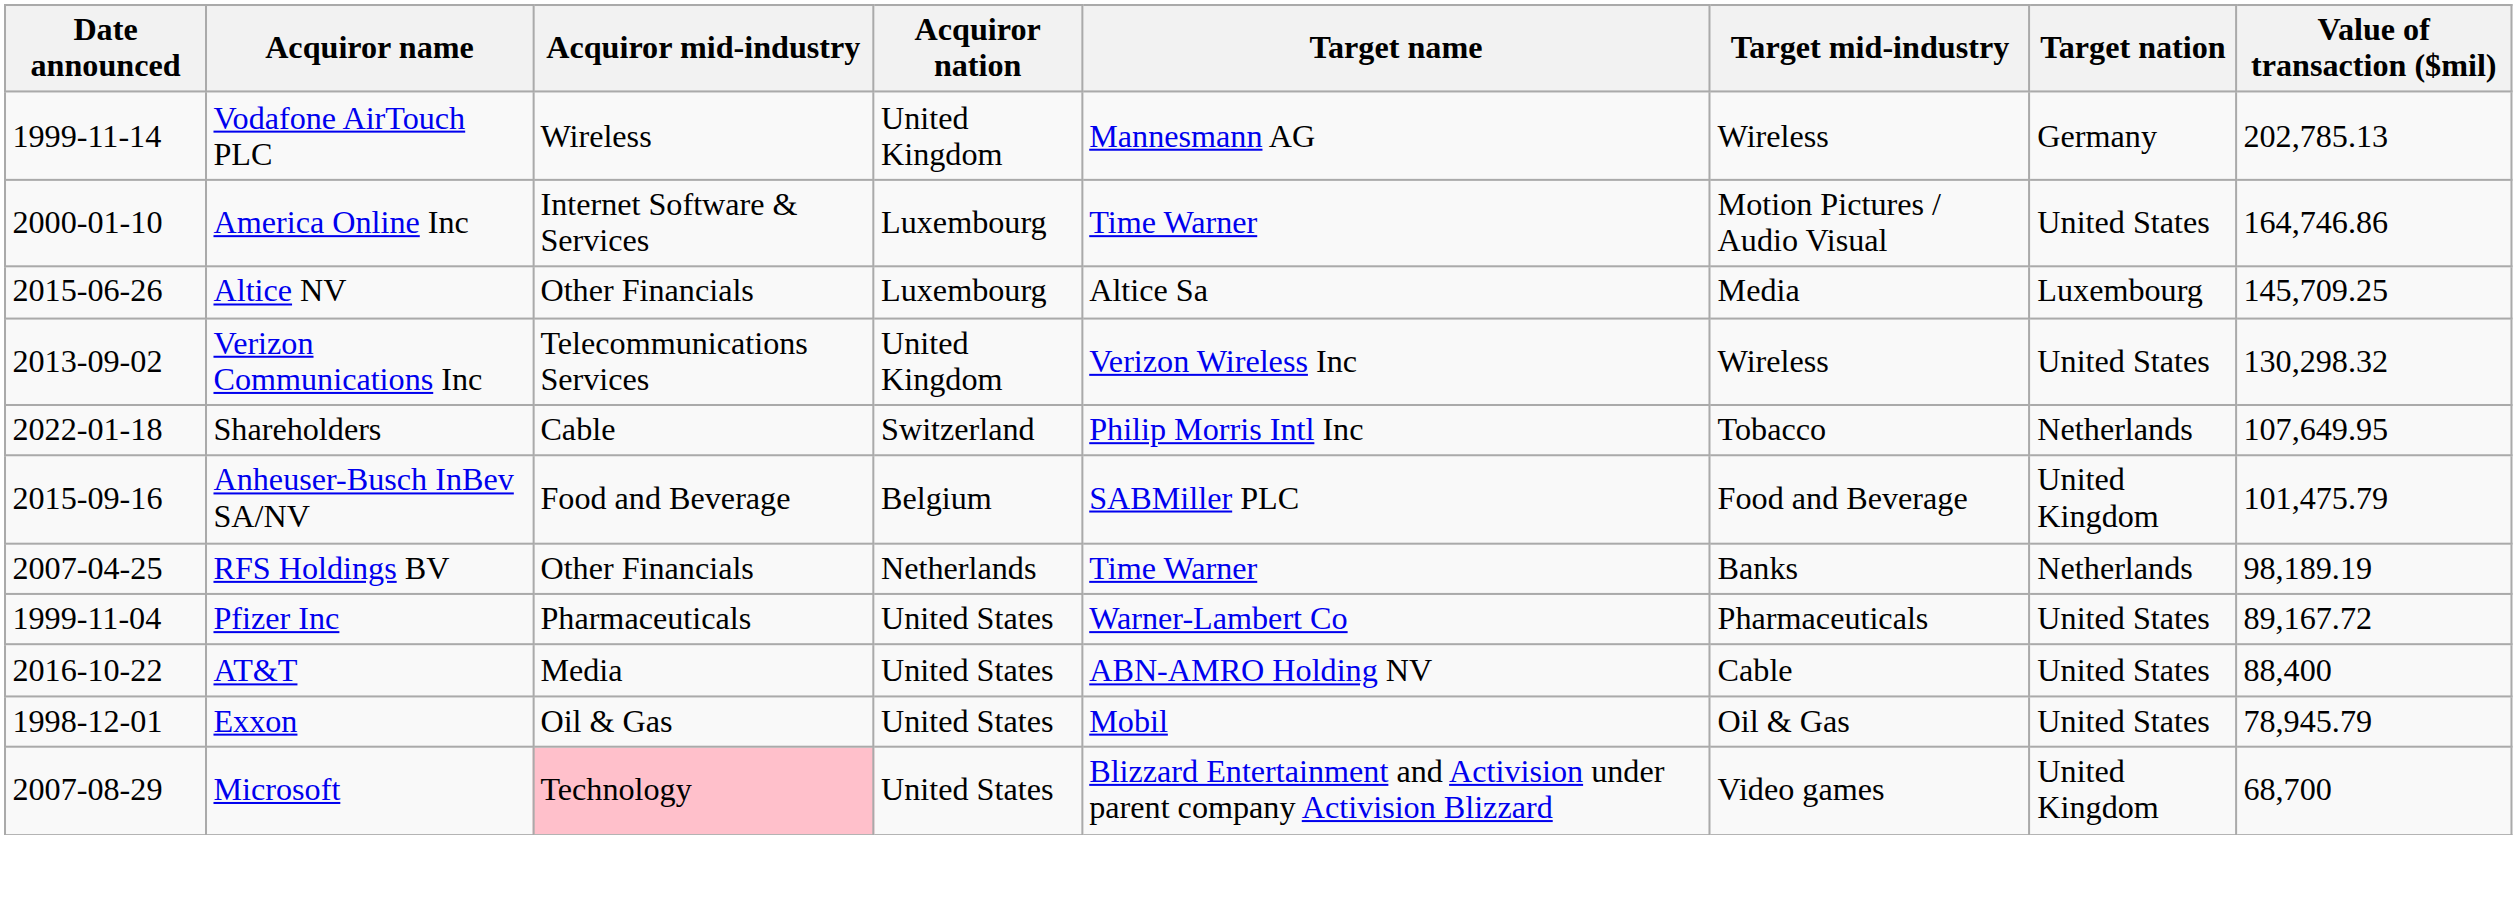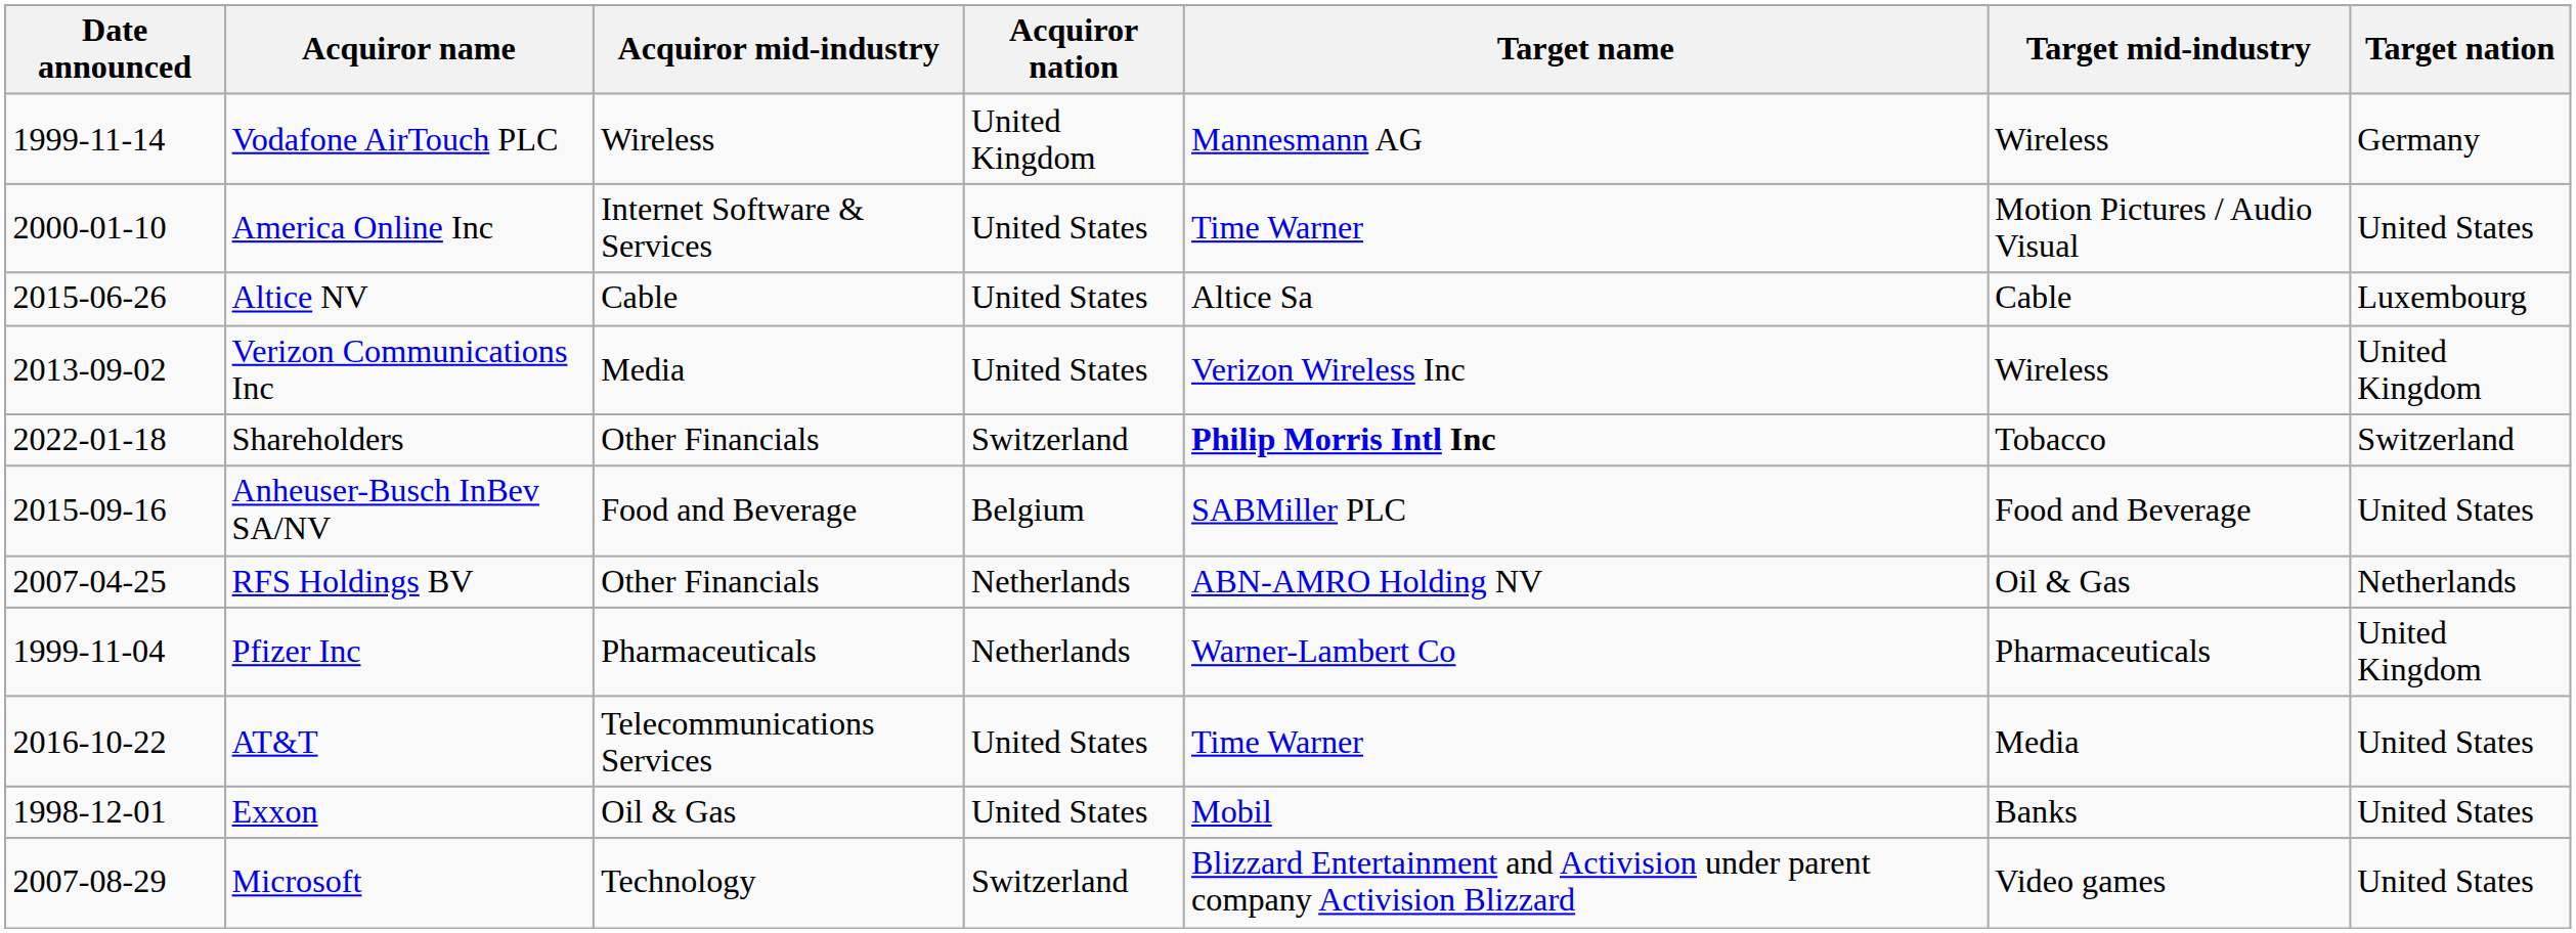- column: Value of transaction ($mil) | 202,785.13 | 164,746.86 | 145,709.25 | 130,298.32 | 107,649.95 | 101,475.79 | 98,189.19 | 89,167.72 | 88,400 | 78,945.79 | 68,700
America Online Inc | Acquiror nation: Luxembourg -> United States
Altice NV | Acquiror mid-industry: Other Financials -> Cable
Altice NV | Acquiror nation: Luxembourg -> United States
Altice NV | Target mid-industry: Media -> Cable
Verizon Communications Inc | Acquiror mid-industry: Telecommunications Services -> Media
Verizon Communications Inc | Acquiror nation: United Kingdom -> United States
Verizon Communications Inc | Target nation: United States -> United Kingdom
Shareholders | Acquiror mid-industry: Cable -> Other Financials
Shareholders | Target name: normal -> bold
Shareholders | Target nation: Netherlands -> Switzerland
Anheuser-Busch InBev SA/NV | Target nation: United Kingdom -> United States
RFS Holdings BV | Target name: Time Warner -> ABN-AMRO Holding NV
RFS Holdings BV | Target mid-industry: Banks -> Oil & Gas
Pfizer Inc | Acquiror nation: United States -> Netherlands
Pfizer Inc | Target nation: United States -> United Kingdom
AT&T | Acquiror mid-industry: Media -> Telecommunications Services
AT&T | Target name: ABN-AMRO Holding NV -> Time Warner
AT&T | Target mid-industry: Cable -> Media
Exxon | Target mid-industry: Oil & Gas -> Banks
Microsoft | Acquiror mid-industry: pink background -> no background
Microsoft | Acquiror nation: United States -> Switzerland
Microsoft | Target nation: United Kingdom -> United States
